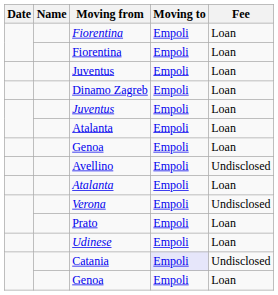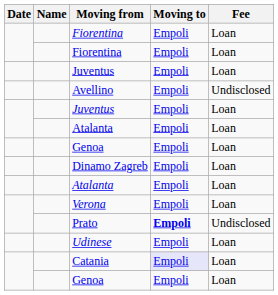rows swapped: Dinamo Zagreb <-> Avellino
Verona | Fee: Undisclosed -> Loan
Prato | Moving to: normal -> bold
Prato | Fee: Loan -> Undisclosed
Catania | Fee: Undisclosed -> Loan
